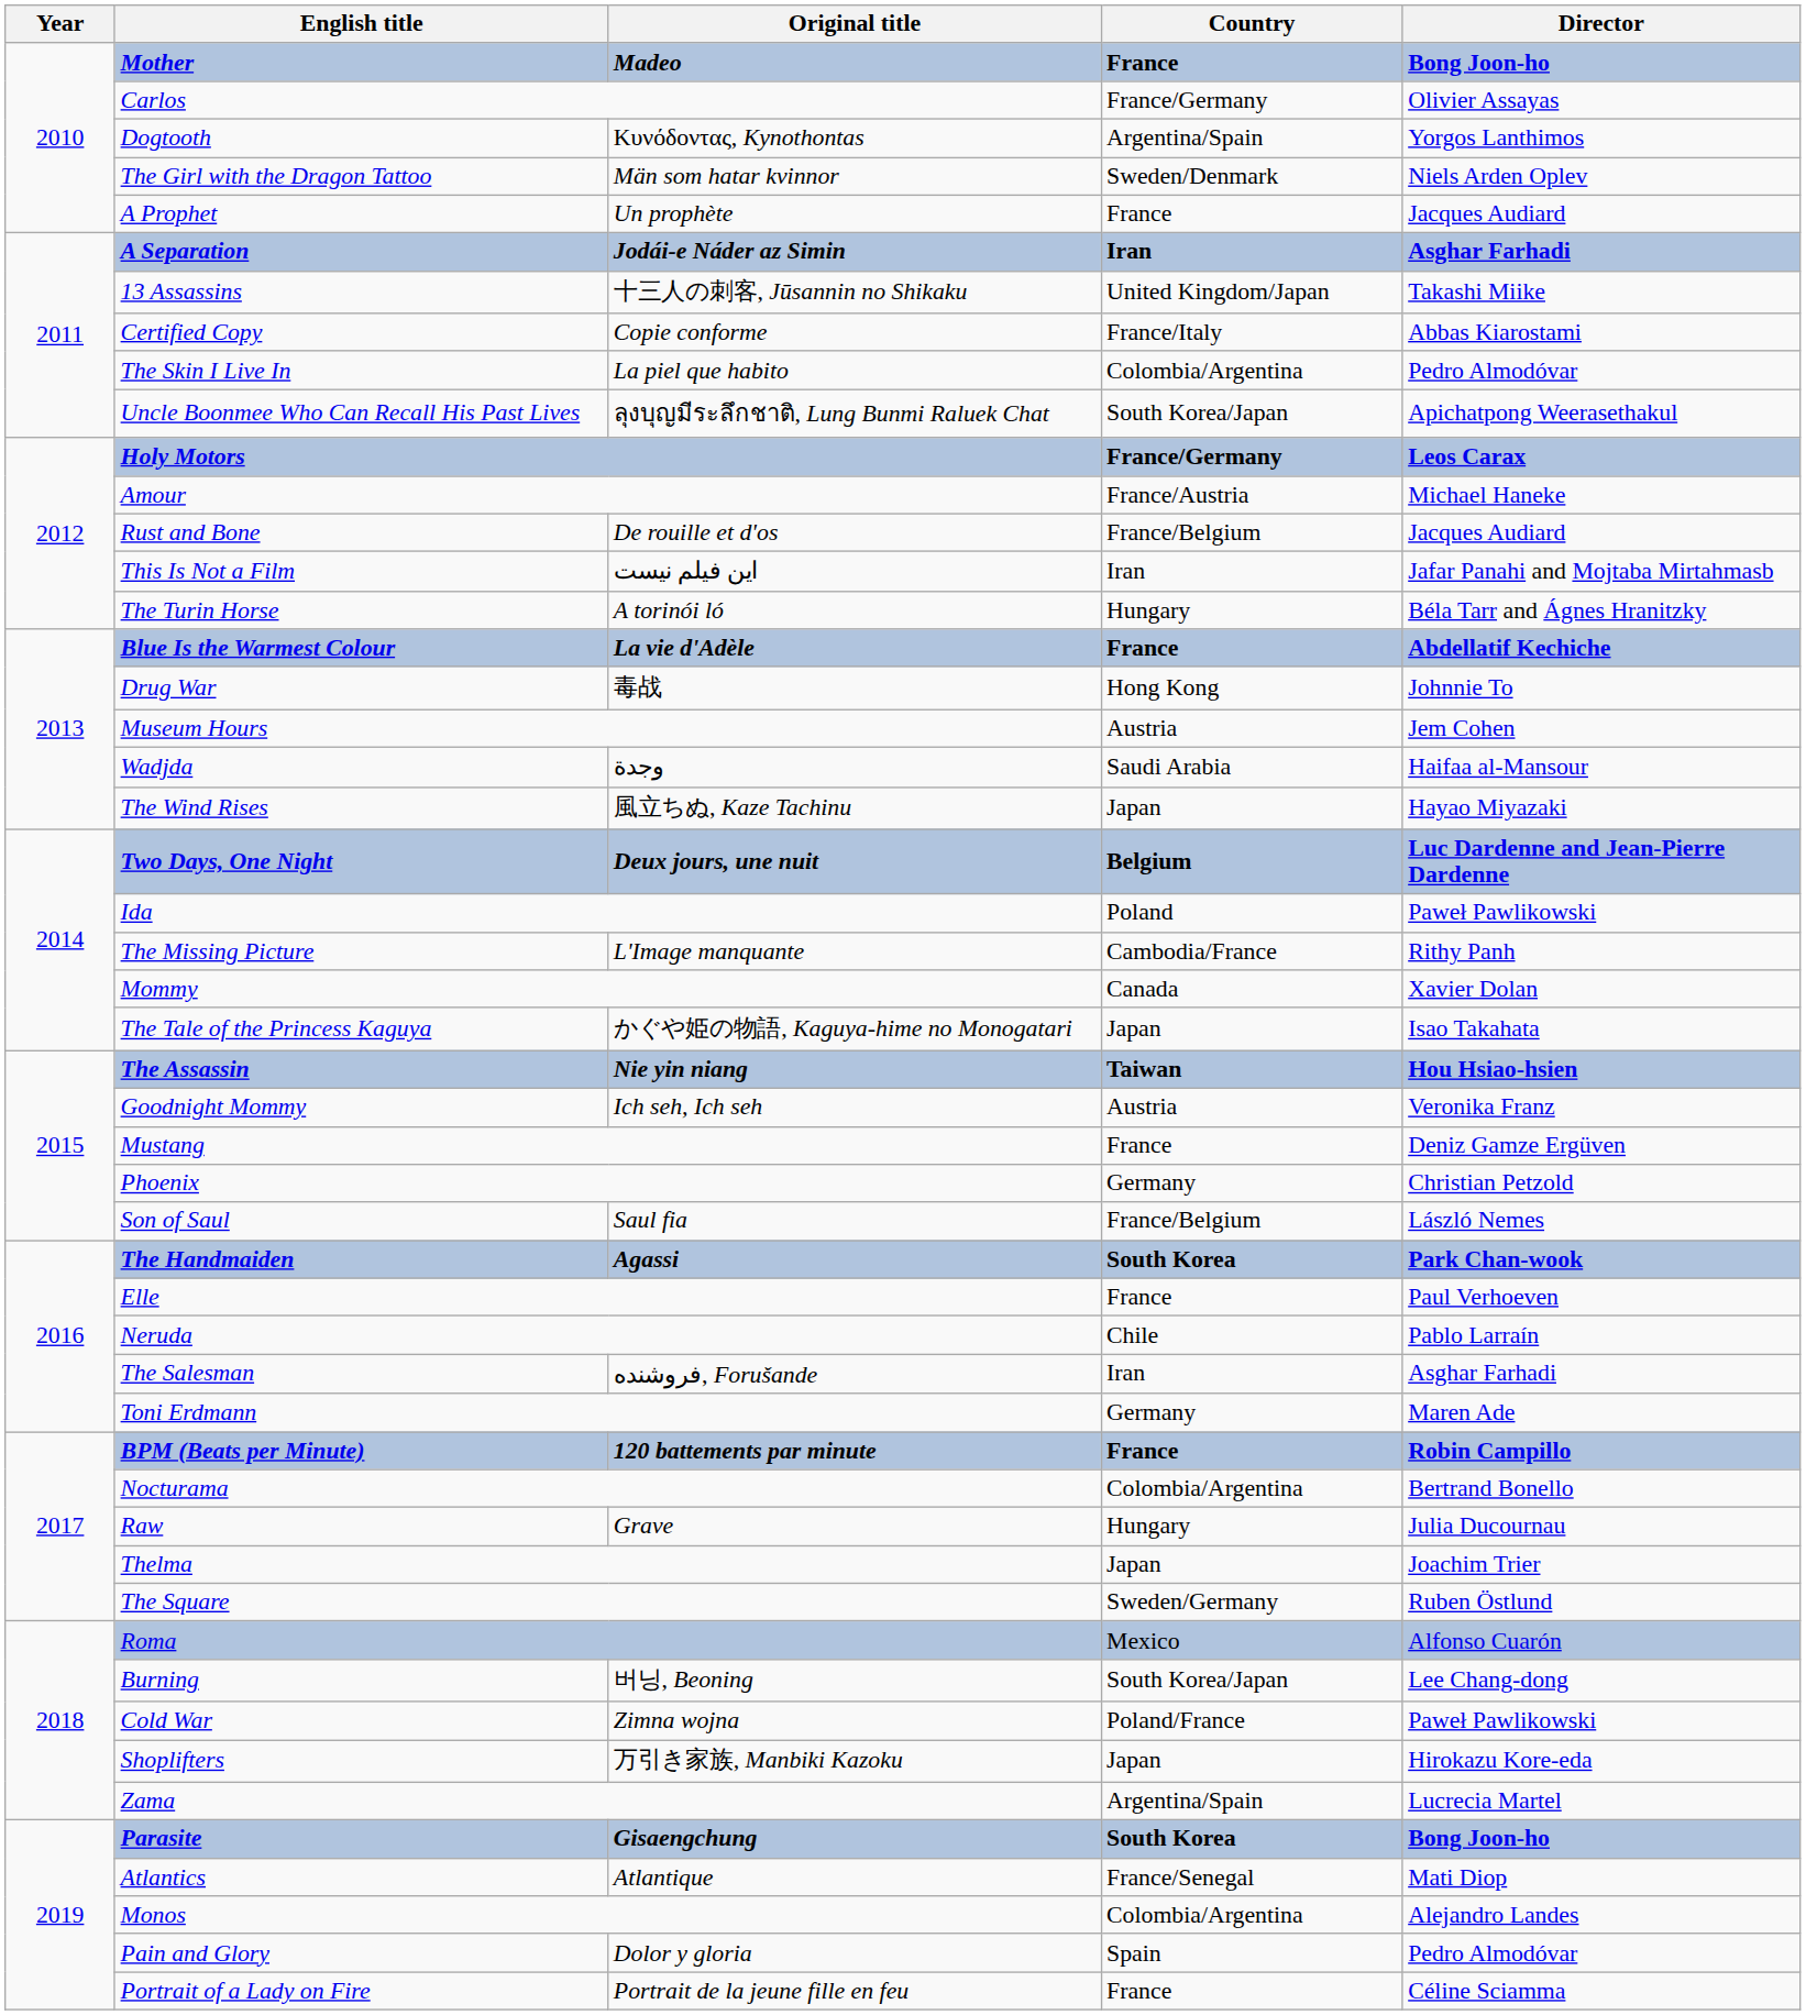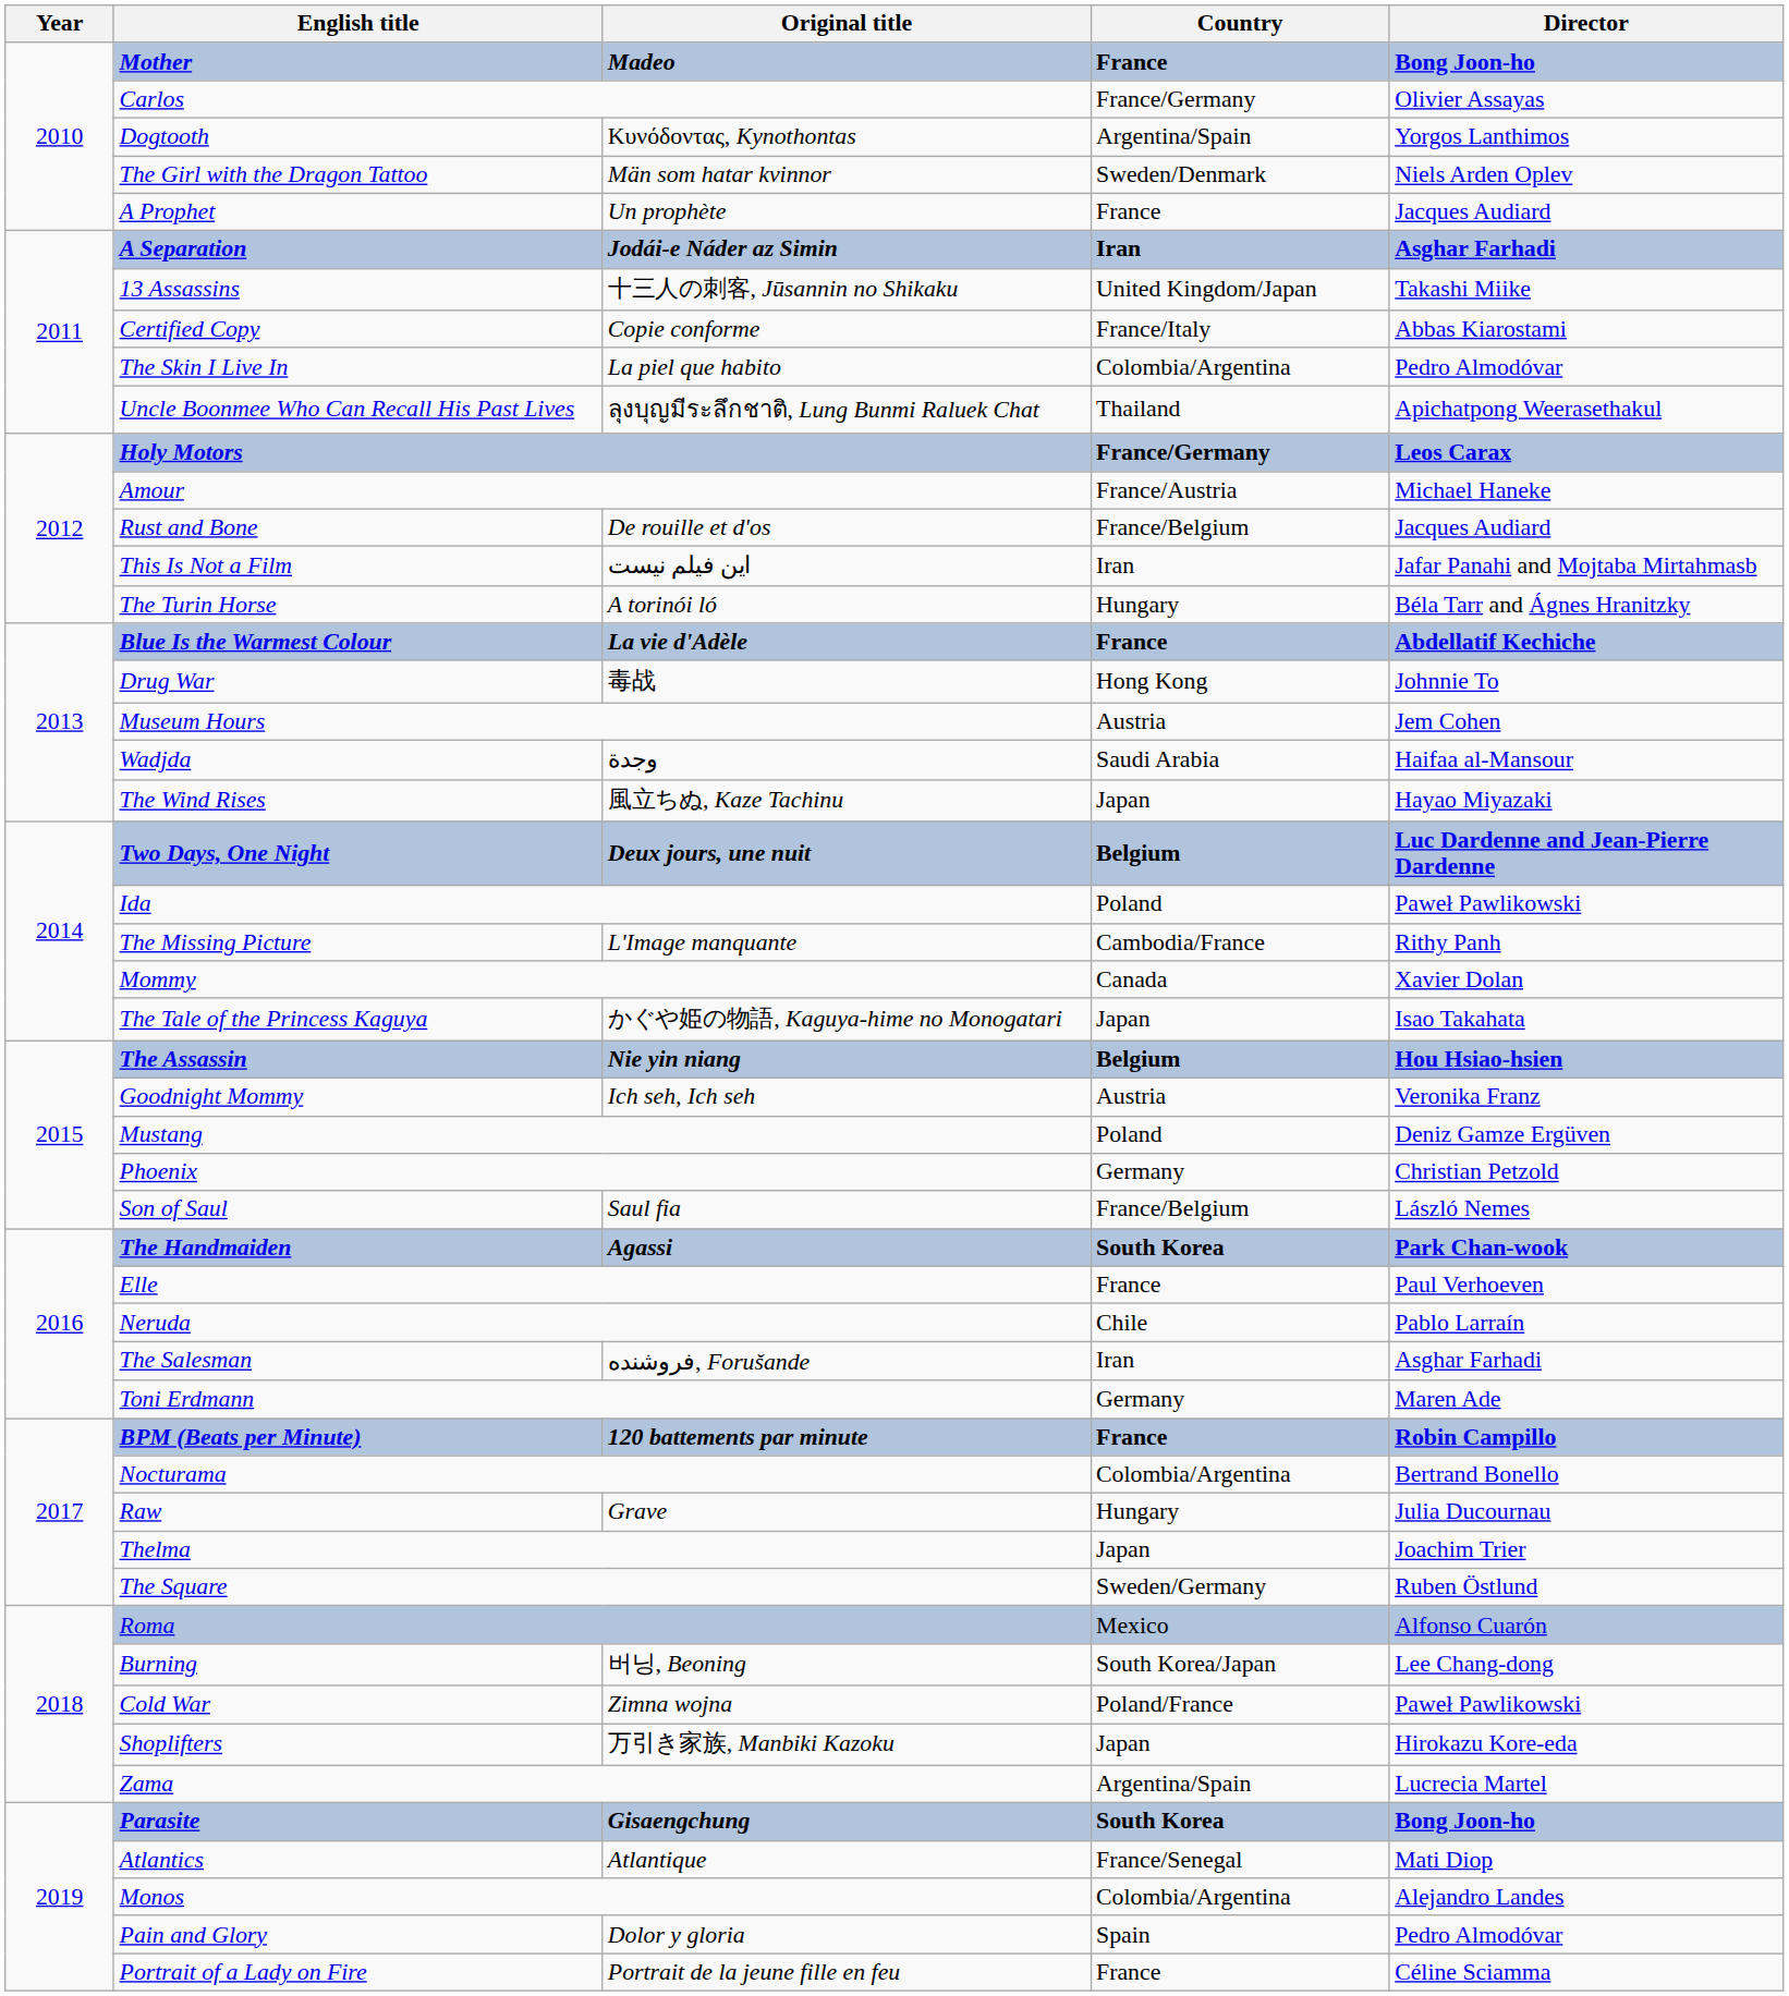Uncle Boonmee Who Can Recall His Past Lives | Country: South Korea/Japan -> Thailand
The Assassin | Country: Taiwan -> Belgium
Mustang | Country: France -> Poland
